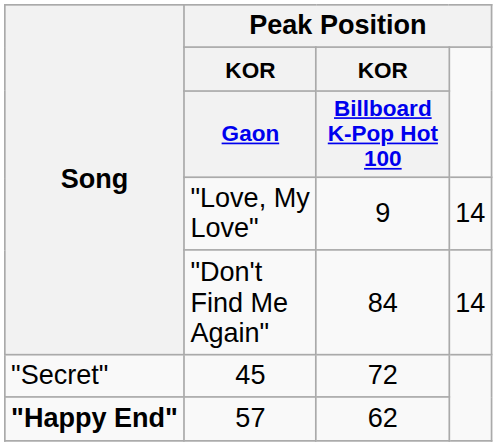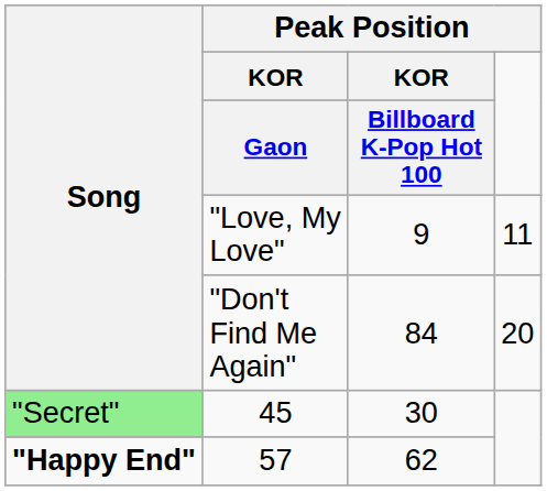"Love, My Love" | column 4: 14 -> 11
"Don't Find Me Again" | column 4: 14 -> 20
45 | Song: no background -> lightgreen background
45 | Peak Position / KOR / Billboard K-Pop Hot 100: 72 -> 30
